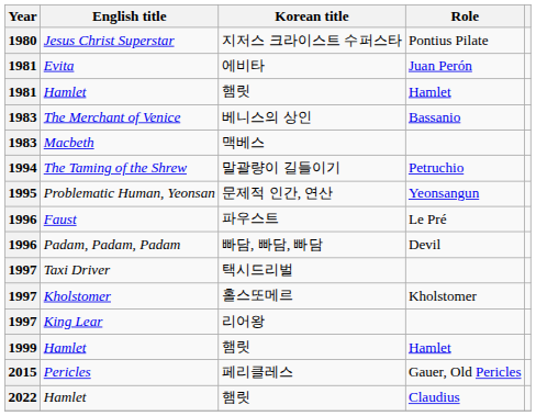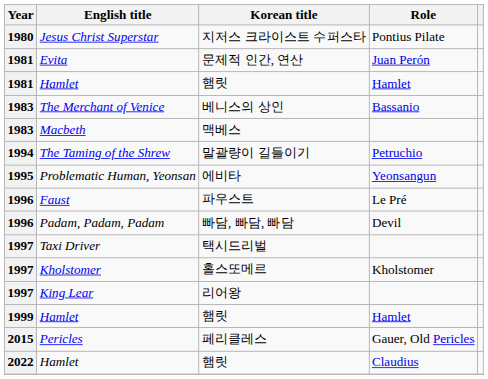Evita | Korean title: 에비타 -> 문제적 인간, 연산
Problematic Human, Yeonsan | Korean title: 문제적 인간, 연산 -> 에비타
